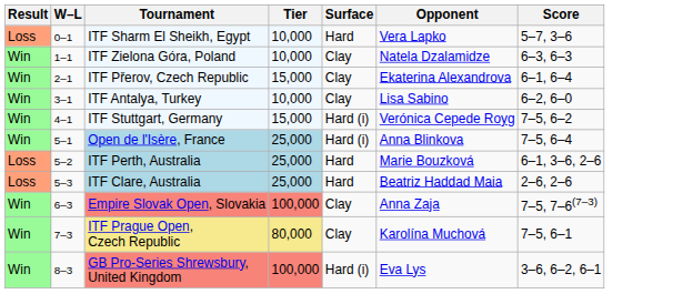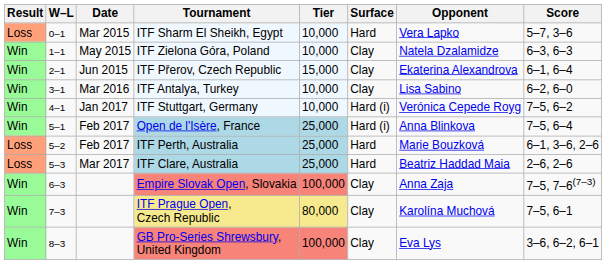+ column: Date | Mar 2015 | May 2015 | Jun 2015 | Mar 2016 | Jan 2017 | Feb 2017 | Feb 2017 | Mar 2017
ITF Stuttgart, Germany | Tier: 15,000 -> 10,000
GB Pro-Series Shrewsbury, United Kingdom | Surface: Hard (i) -> Clay
